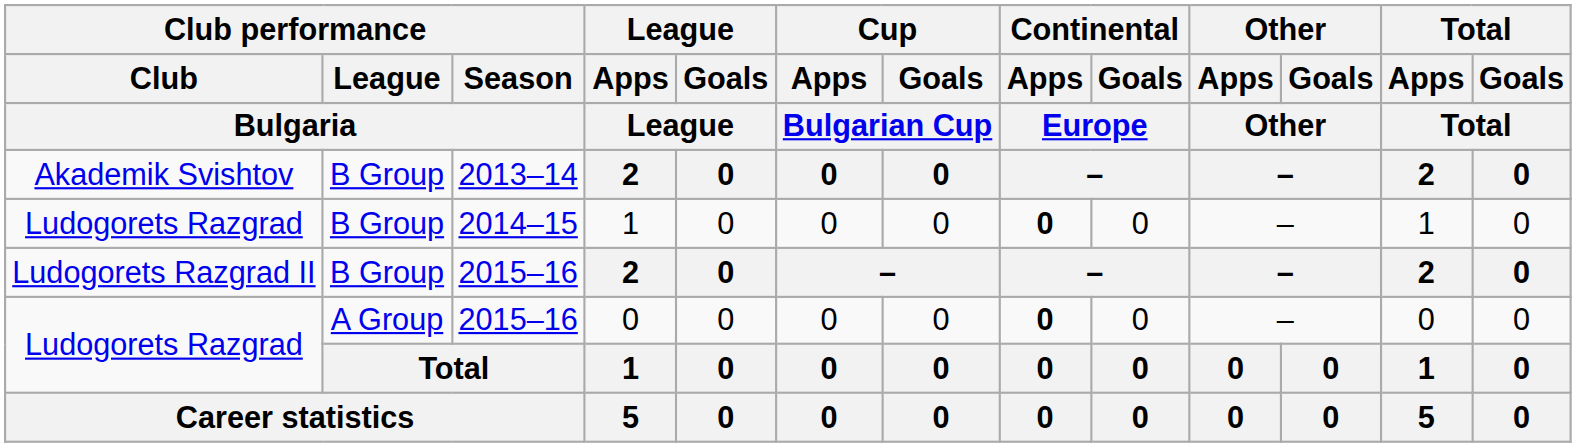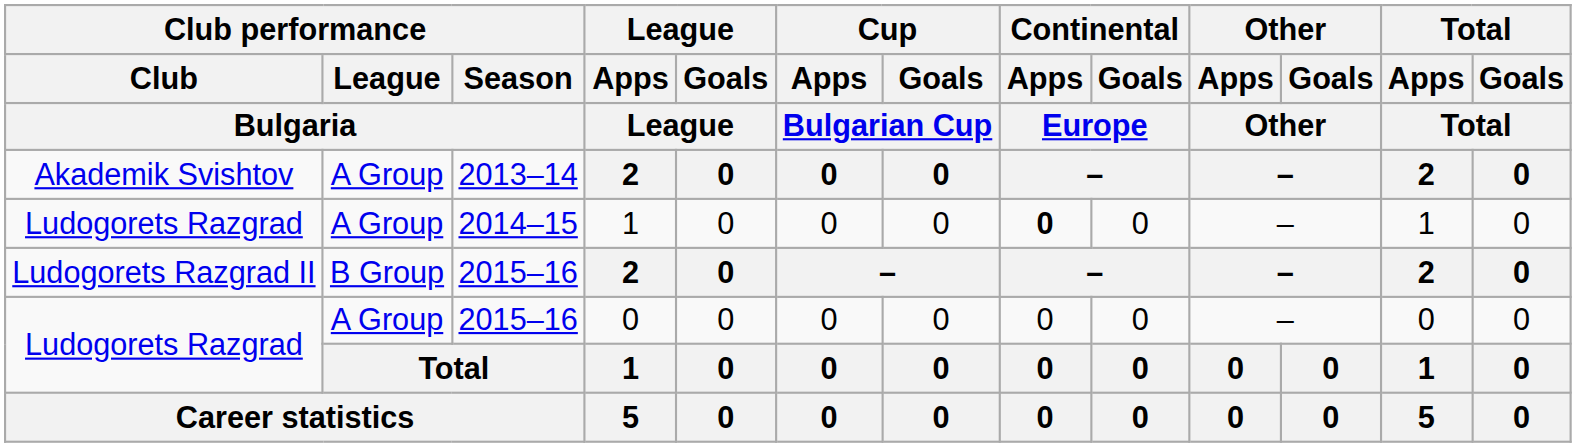Akademik Svishtov | Club performance / League / Bulgaria: B Group -> A Group
Ludogorets Razgrad / 2014–15 | Club performance / League / Bulgaria: B Group -> A Group
Ludogorets Razgrad / 2015–16 | Continental / Apps / Europe: bold -> normal
